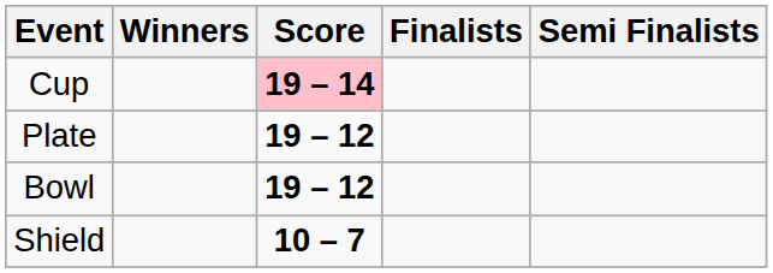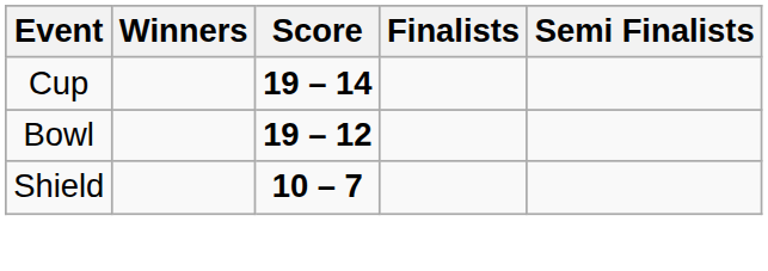Cup | Score: pink background -> no background
- row: Plate | 19 – 12
